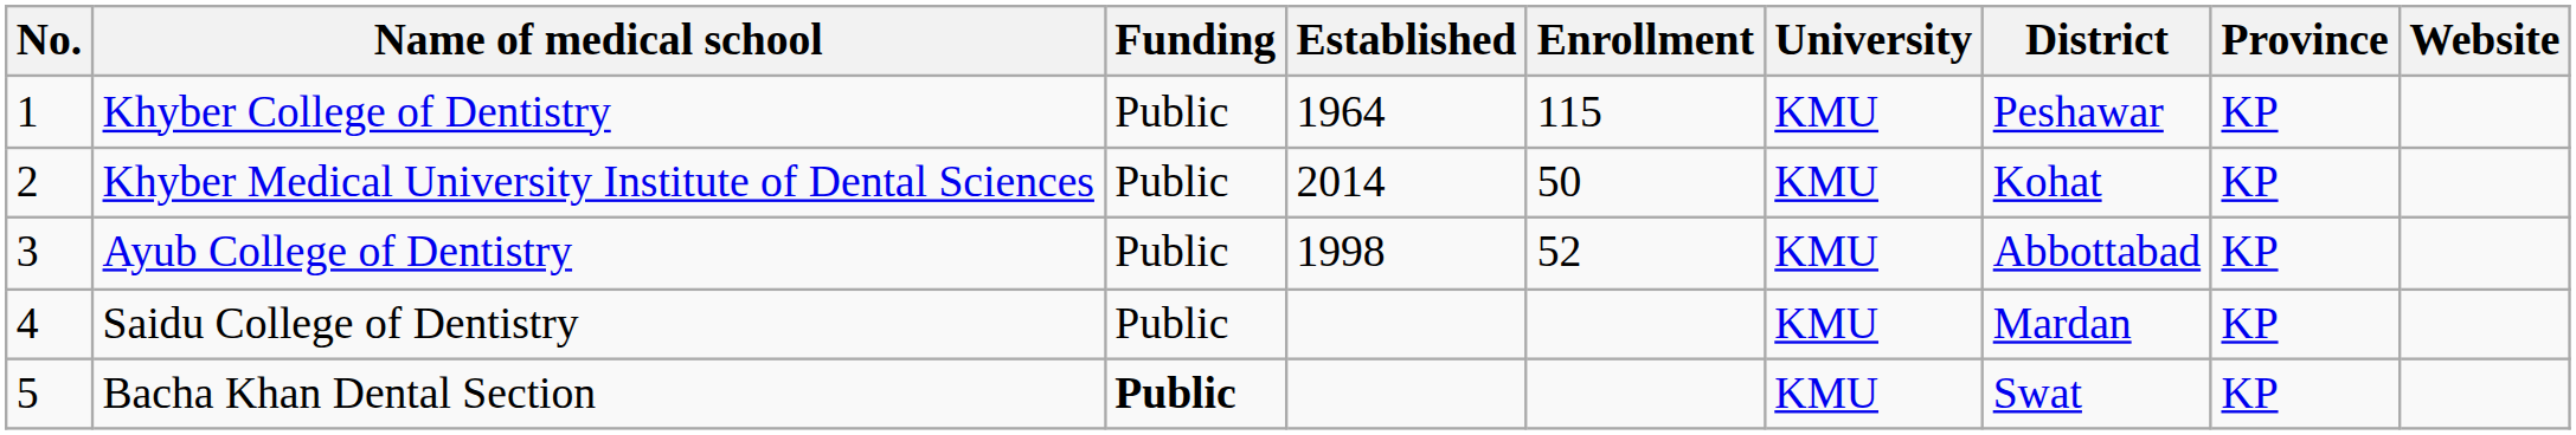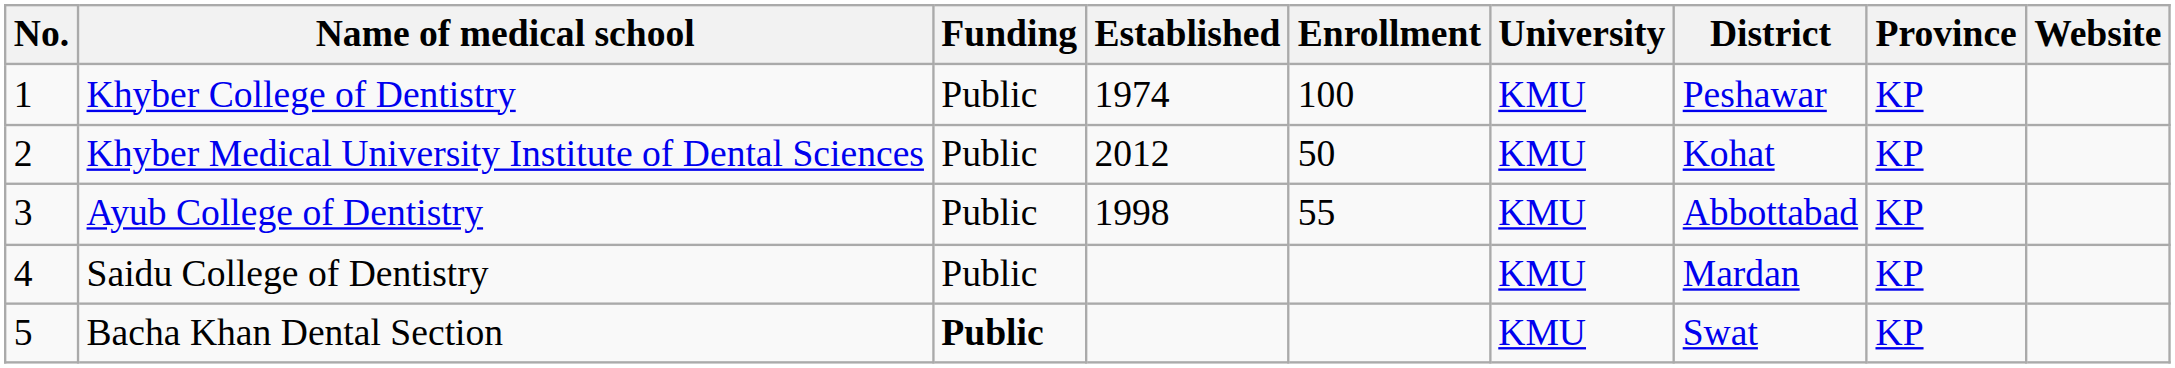Khyber College of Dentistry | Established: 1964 -> 1974
Khyber College of Dentistry | Enrollment: 115 -> 100
Khyber Medical University Institute of Dental Sciences | Established: 2014 -> 2012
Ayub College of Dentistry | Enrollment: 52 -> 55
